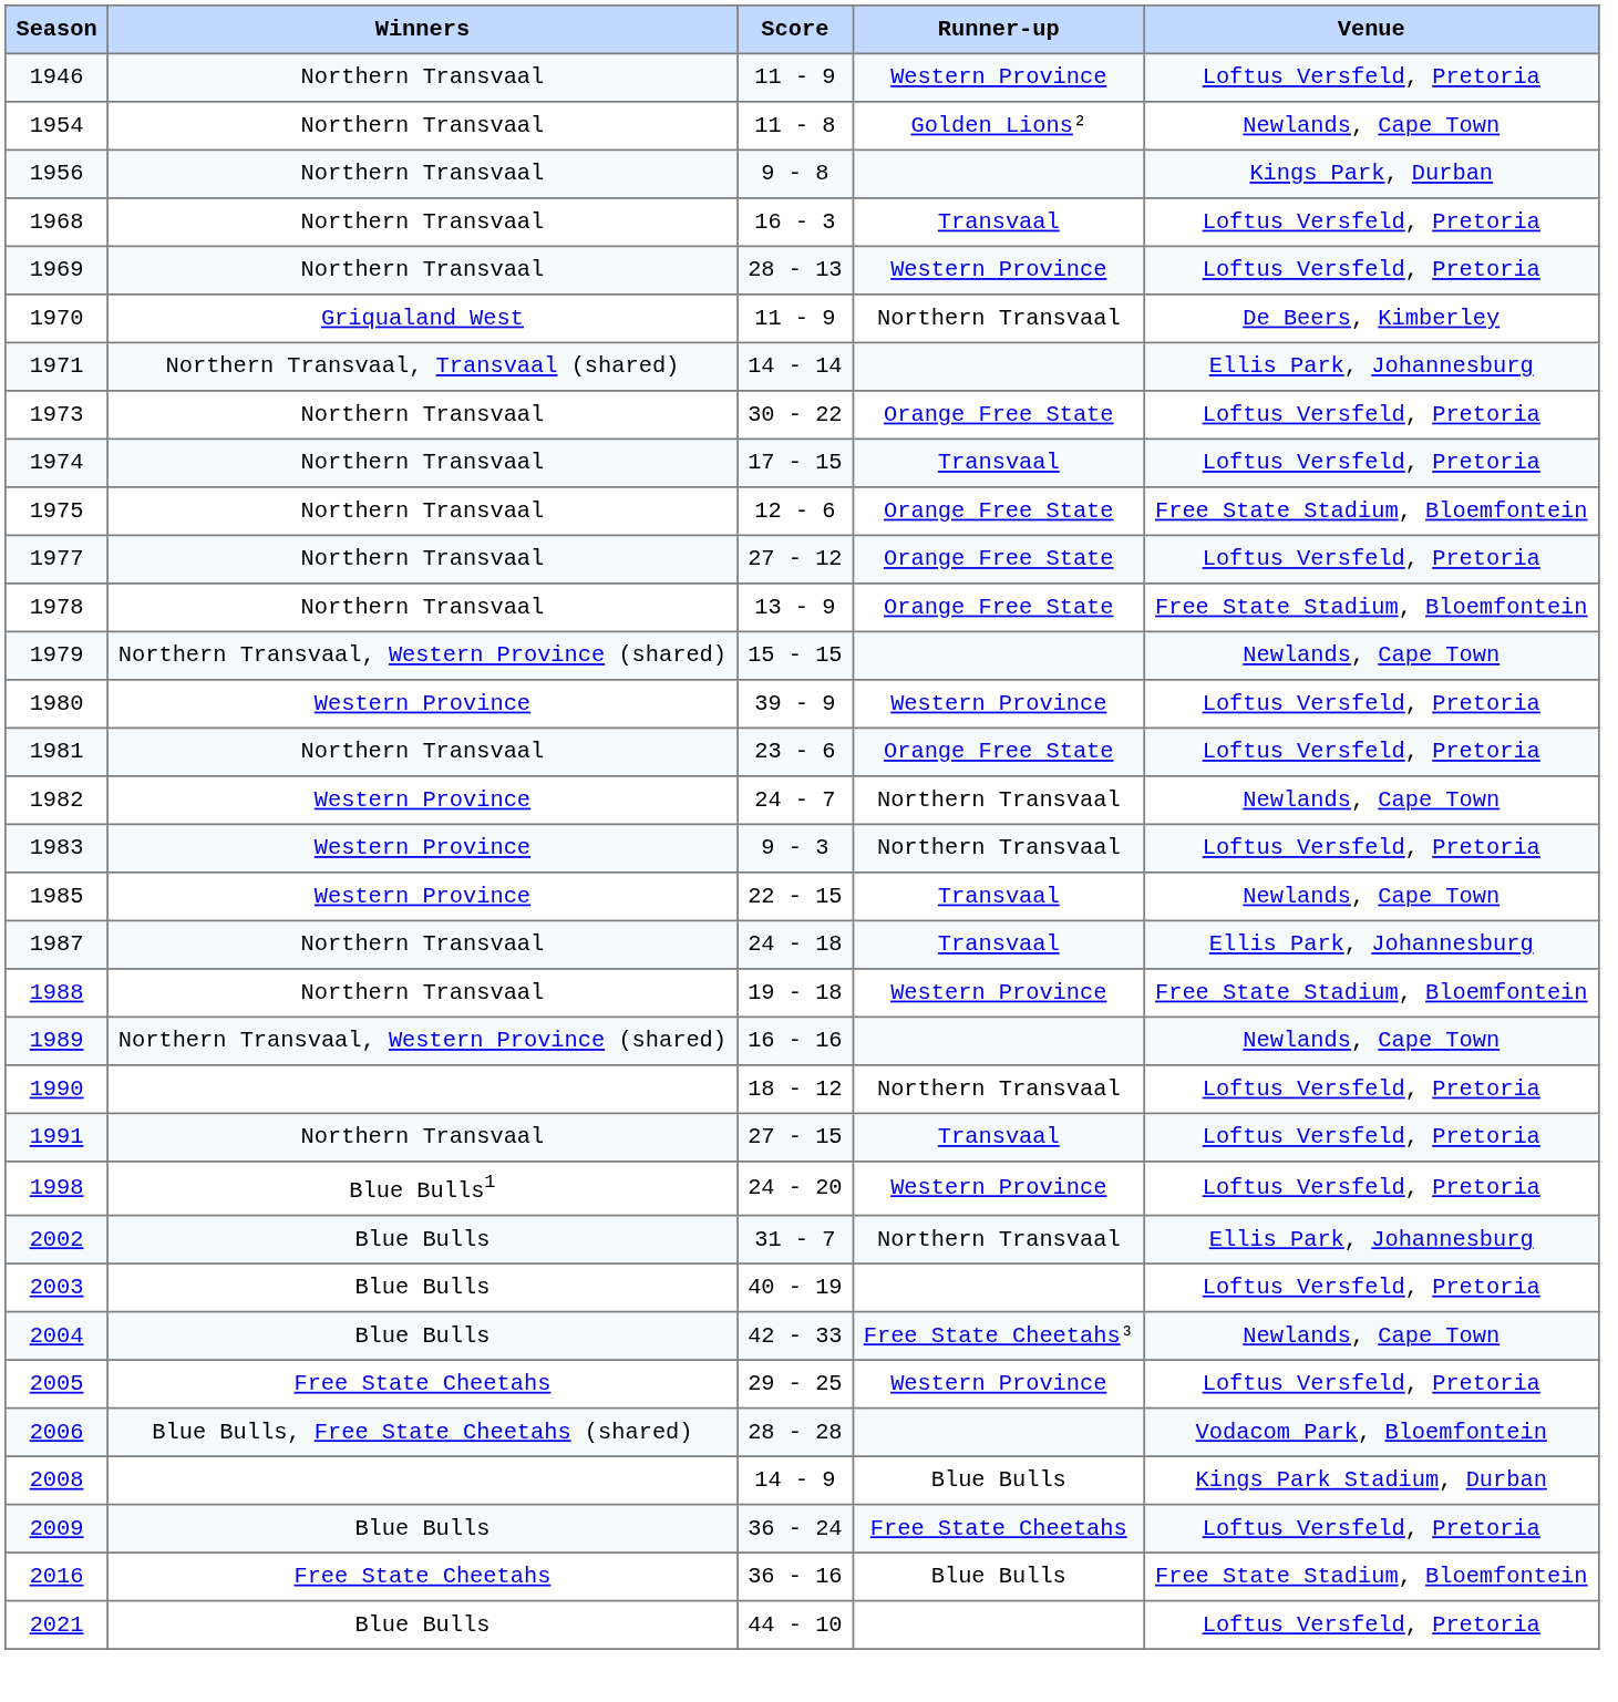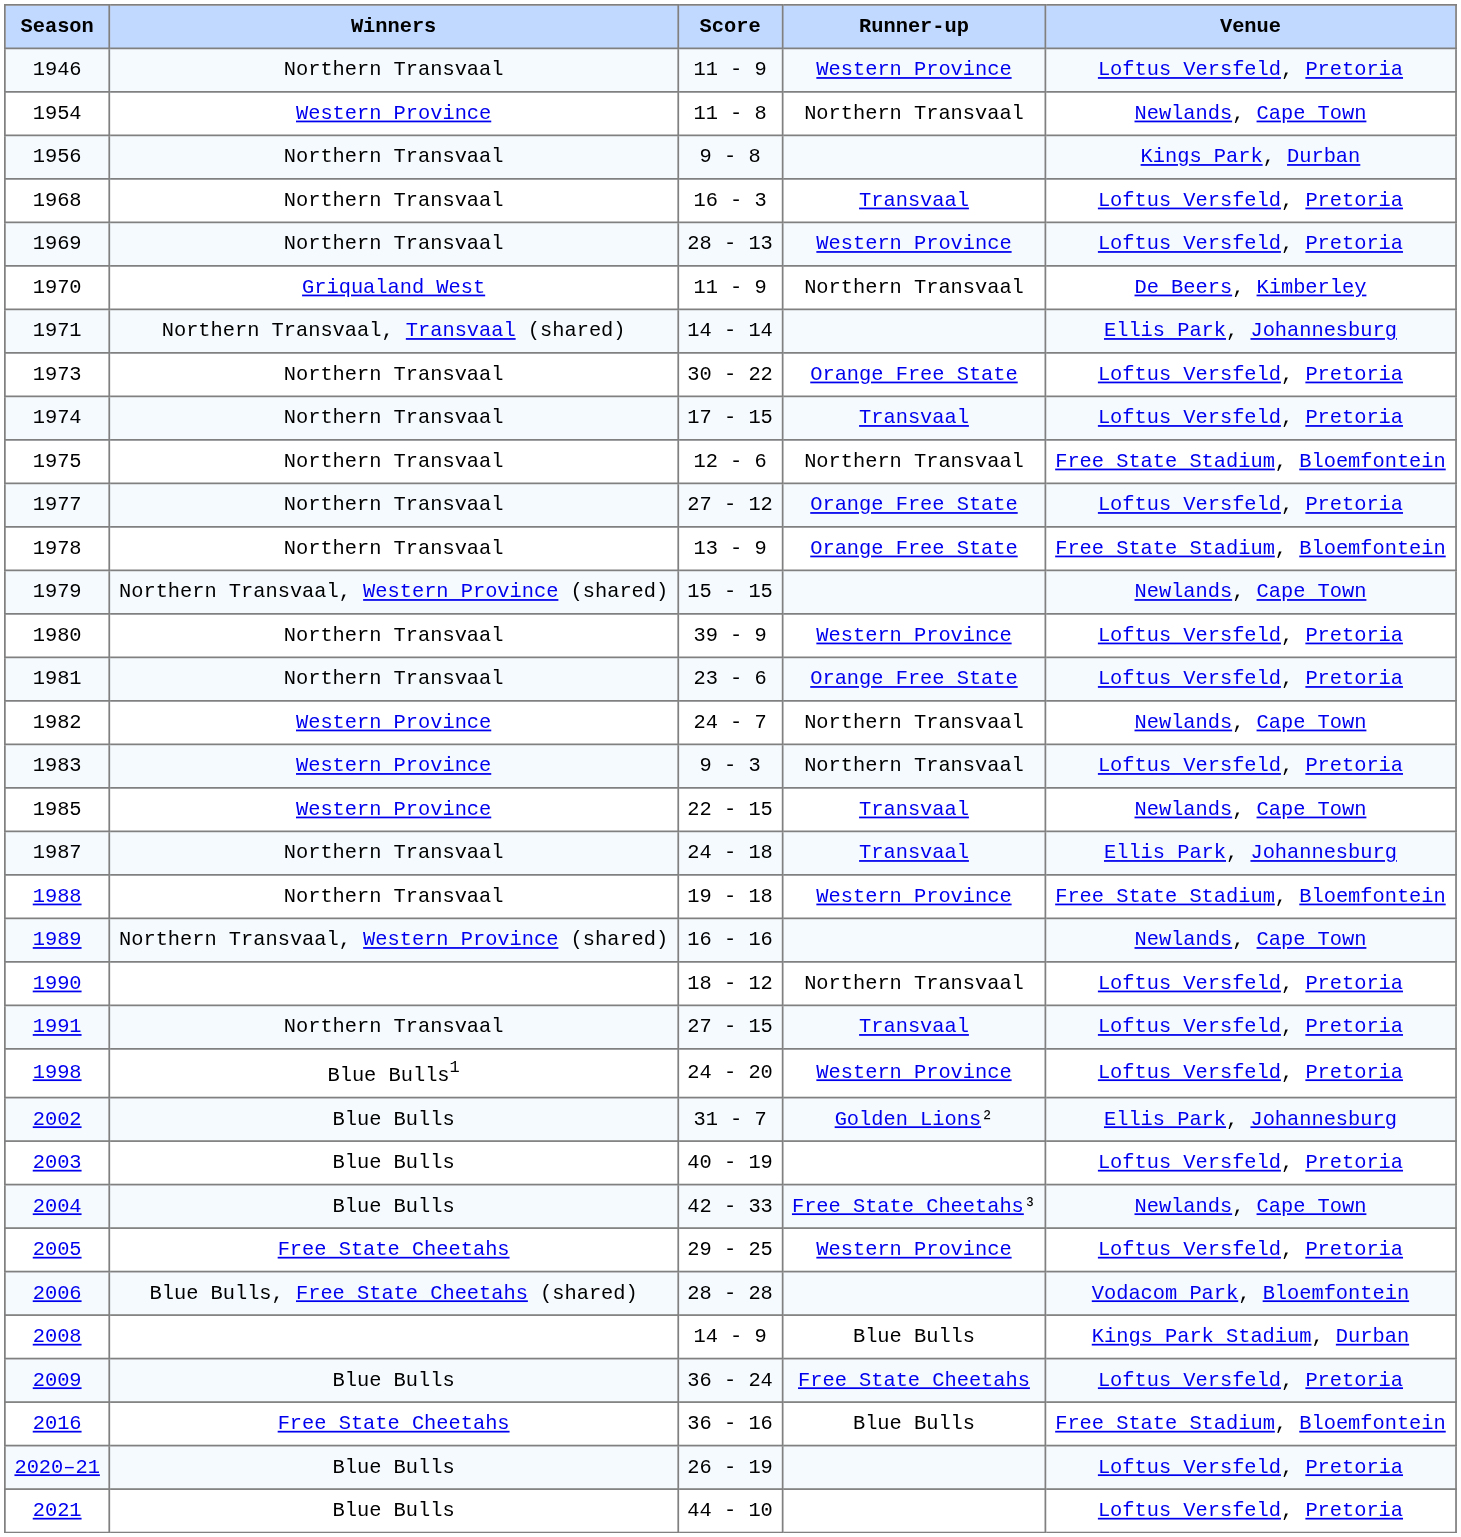1954 | Winners: Northern Transvaal -> Western Province
1954 | Runner-up: Golden Lions² -> Northern Transvaal
1975 | Runner-up: Orange Free State -> Northern Transvaal
1980 | Winners: Western Province -> Northern Transvaal
2002 | Runner-up: Northern Transvaal -> Golden Lions²
+ row: 2020–21 | Blue Bulls | 26 - 19 | Loftus Versfeld, Pretoria
